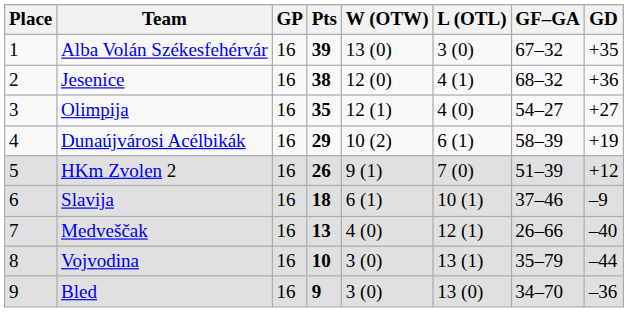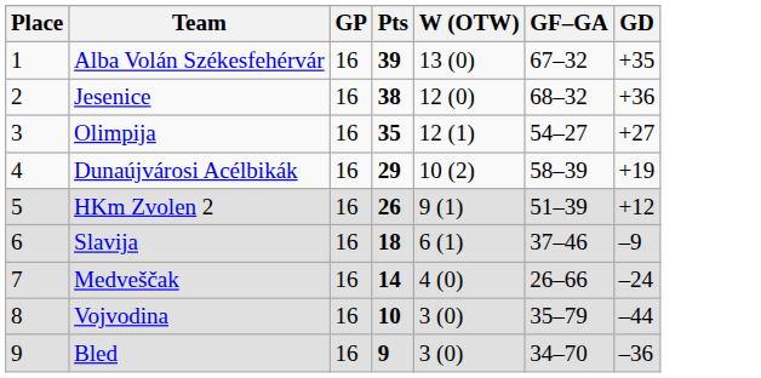- column: L (OTL) | 3 (0) | 4 (1) | 4 (0) | 6 (1) | 7 (0) | 10 (1) | 12 (1) | 13 (1) | 13 (0)
Medveščak | Pts: 13 -> 14
Medveščak | GD: –40 -> –24
